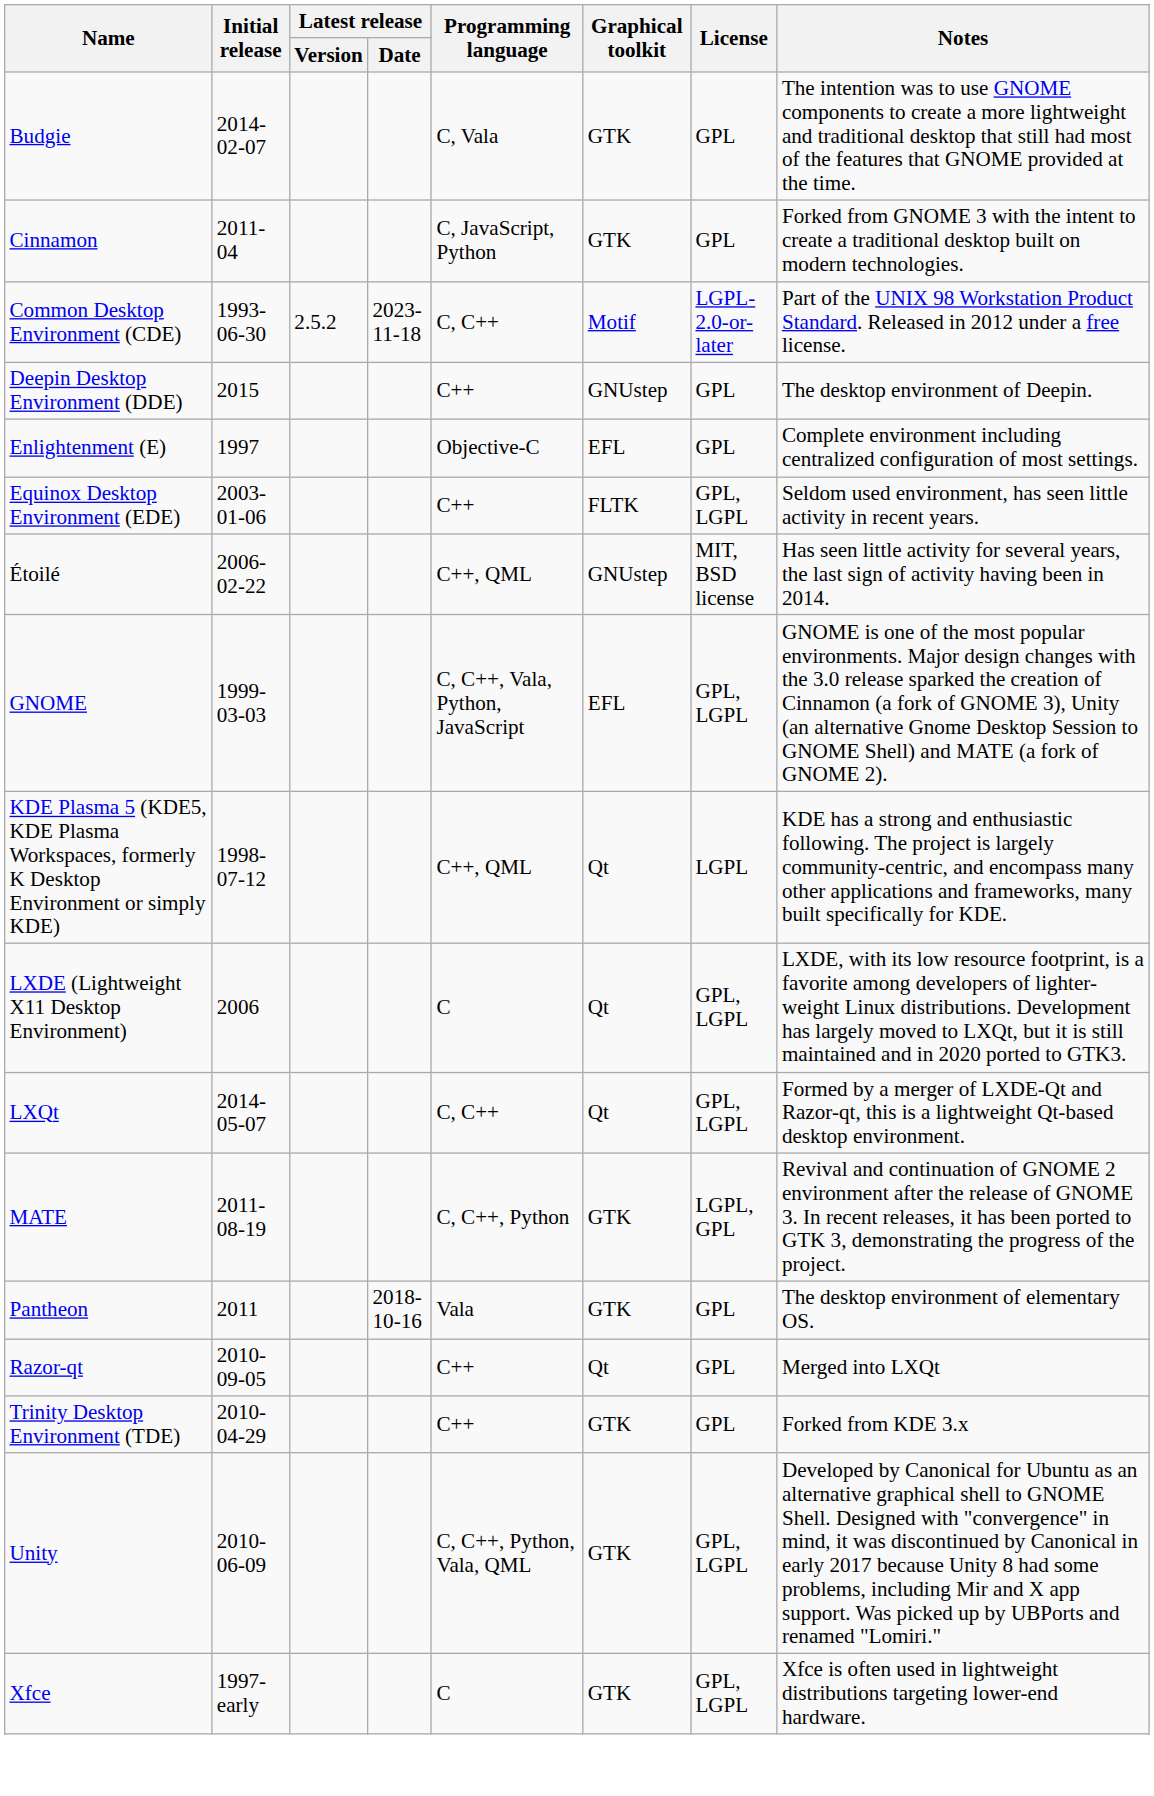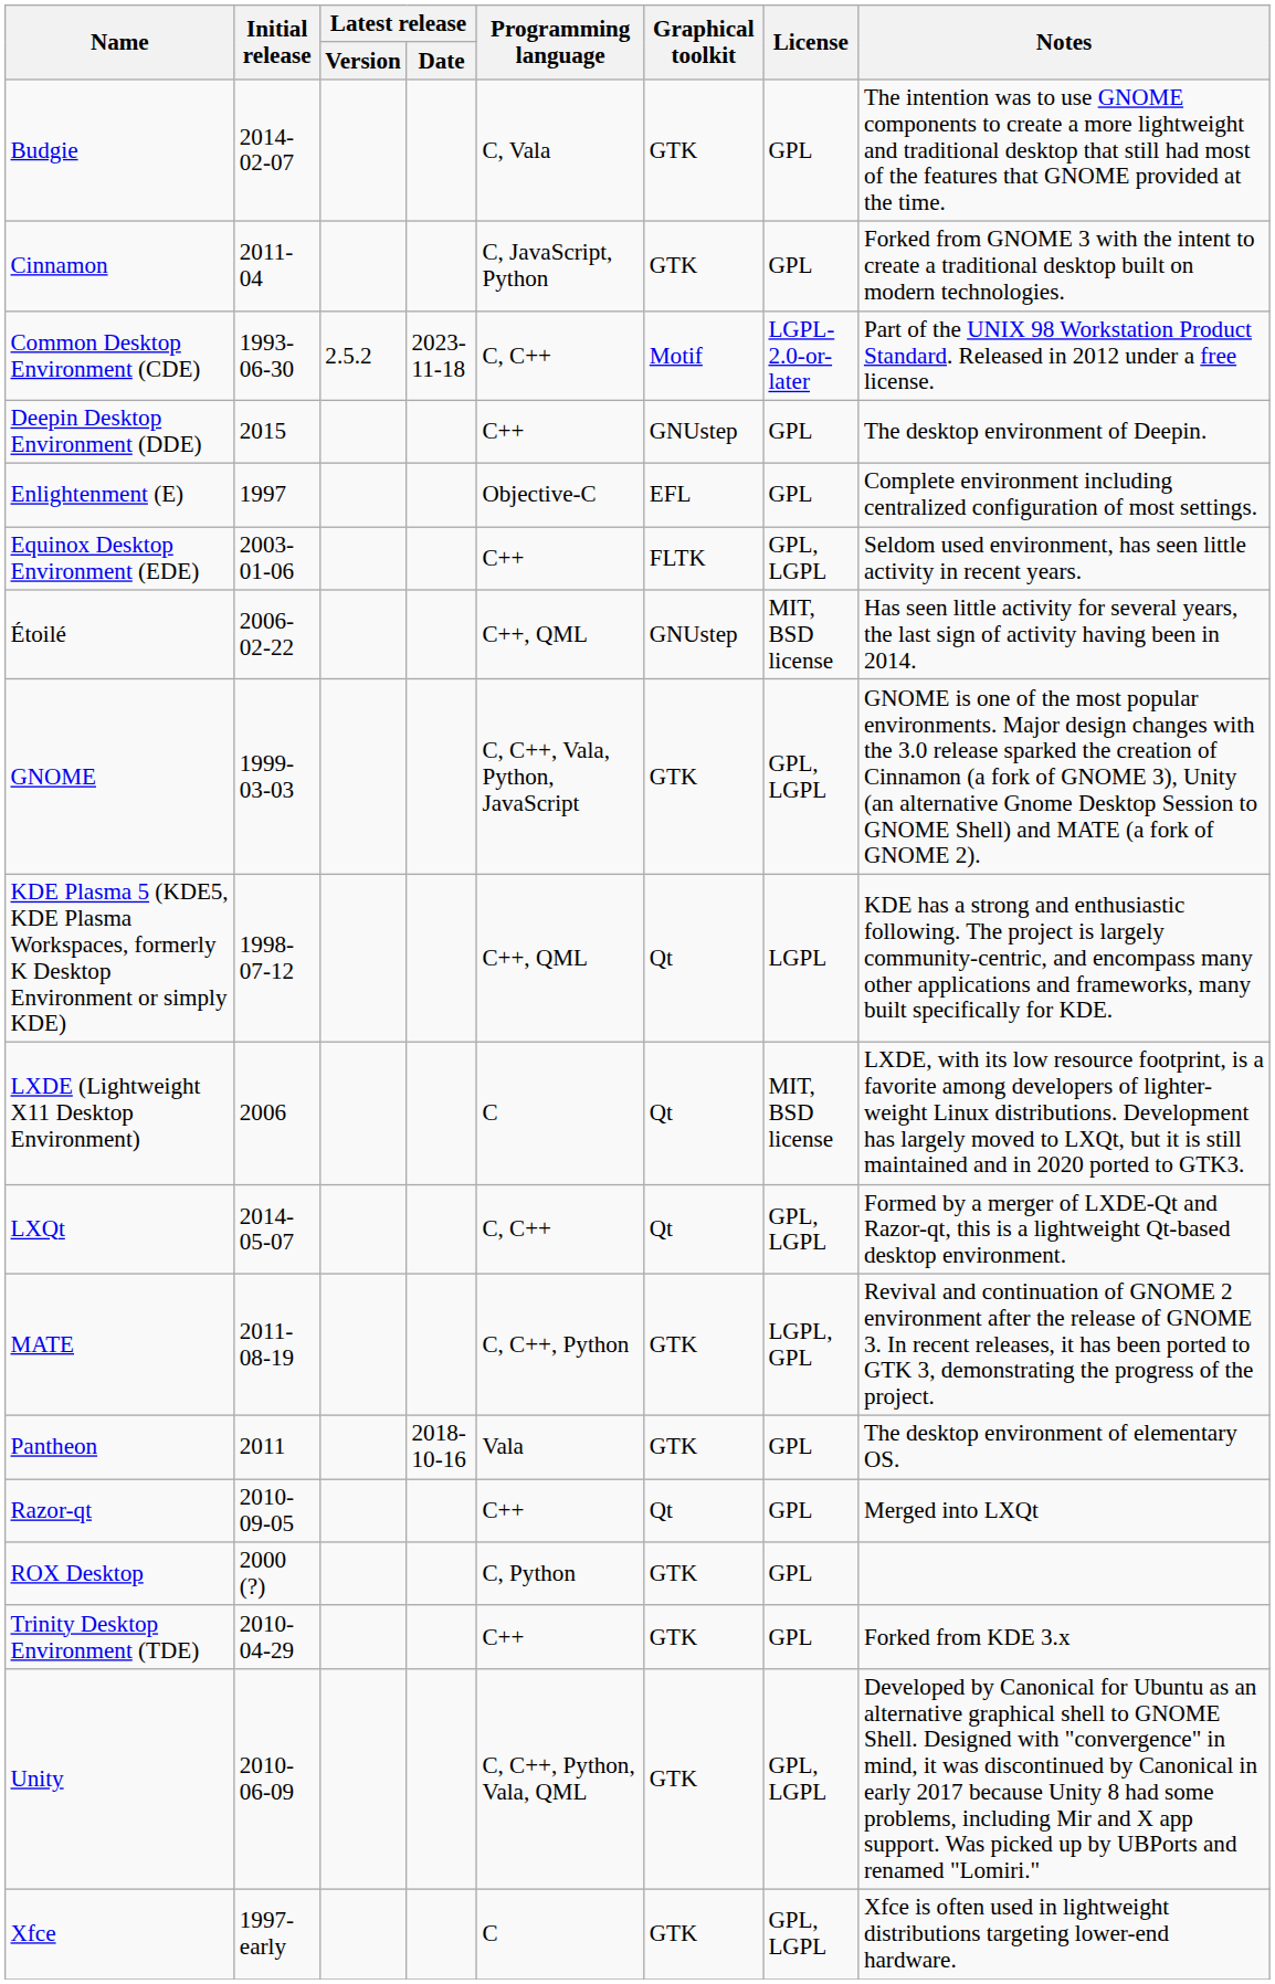GNOME | Graphical toolkit: EFL -> GTK
LXDE (Lightweight X11 Desktop Environment) | License: GPL, LGPL -> MIT, BSD license
+ row: ROX Desktop | 2000 (?) | C, Python | GTK | GPL
